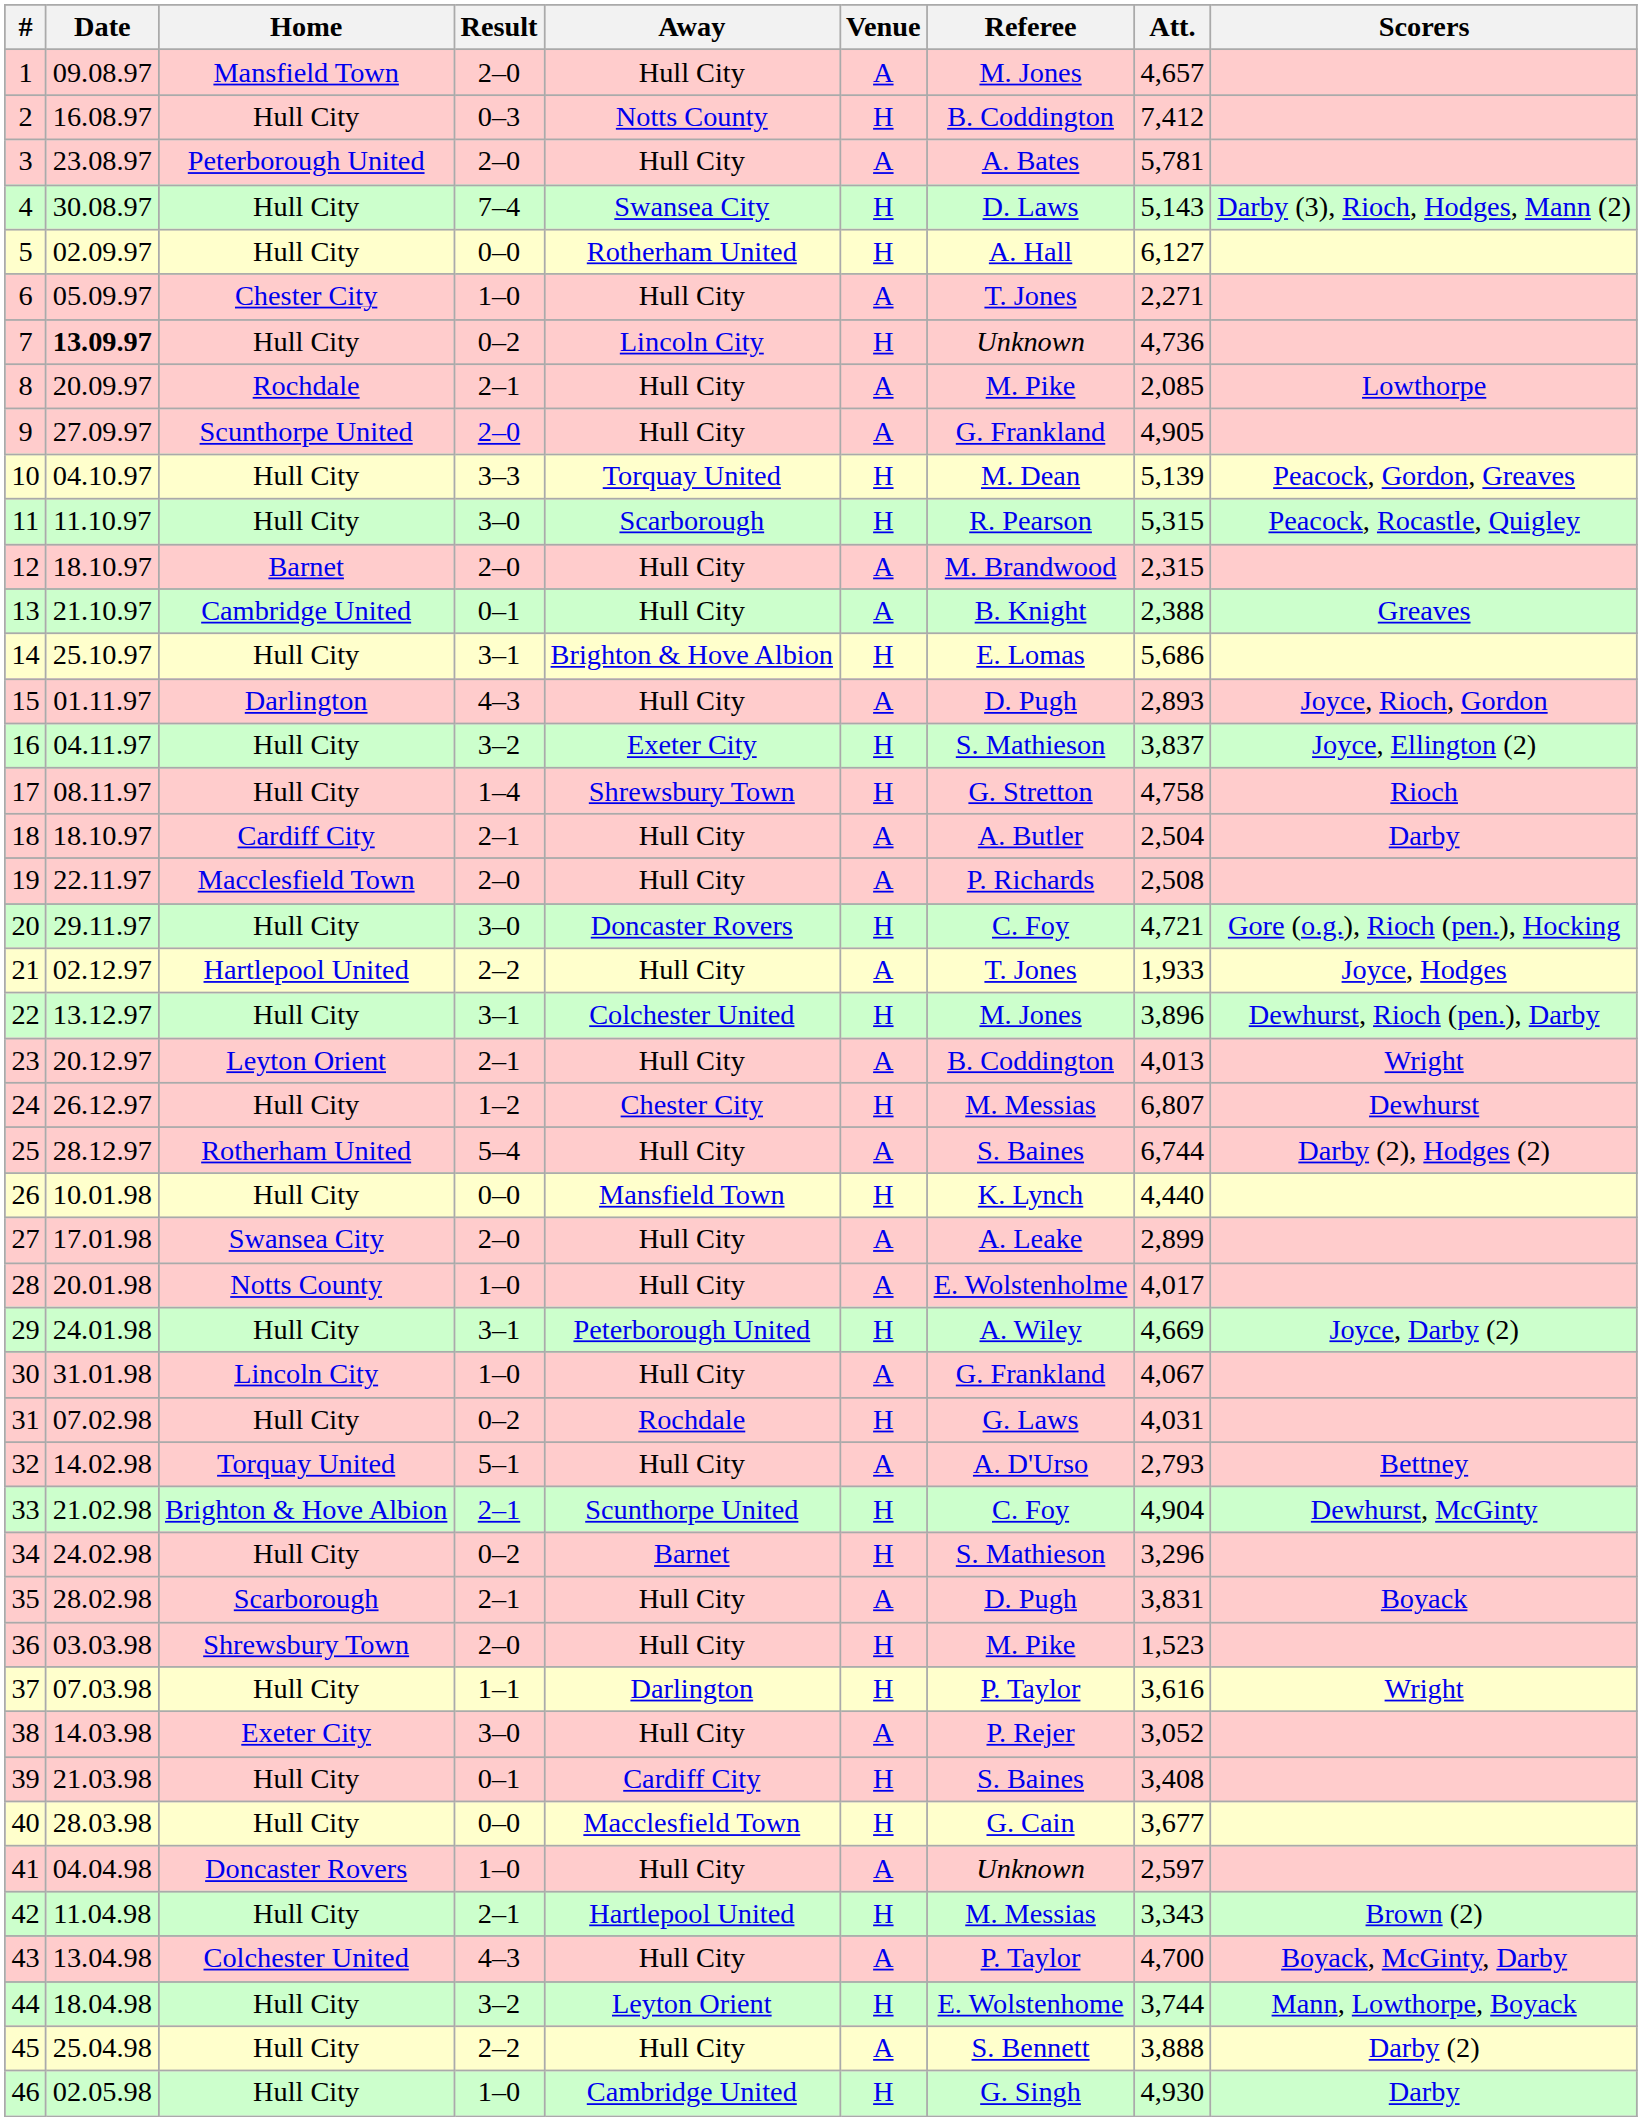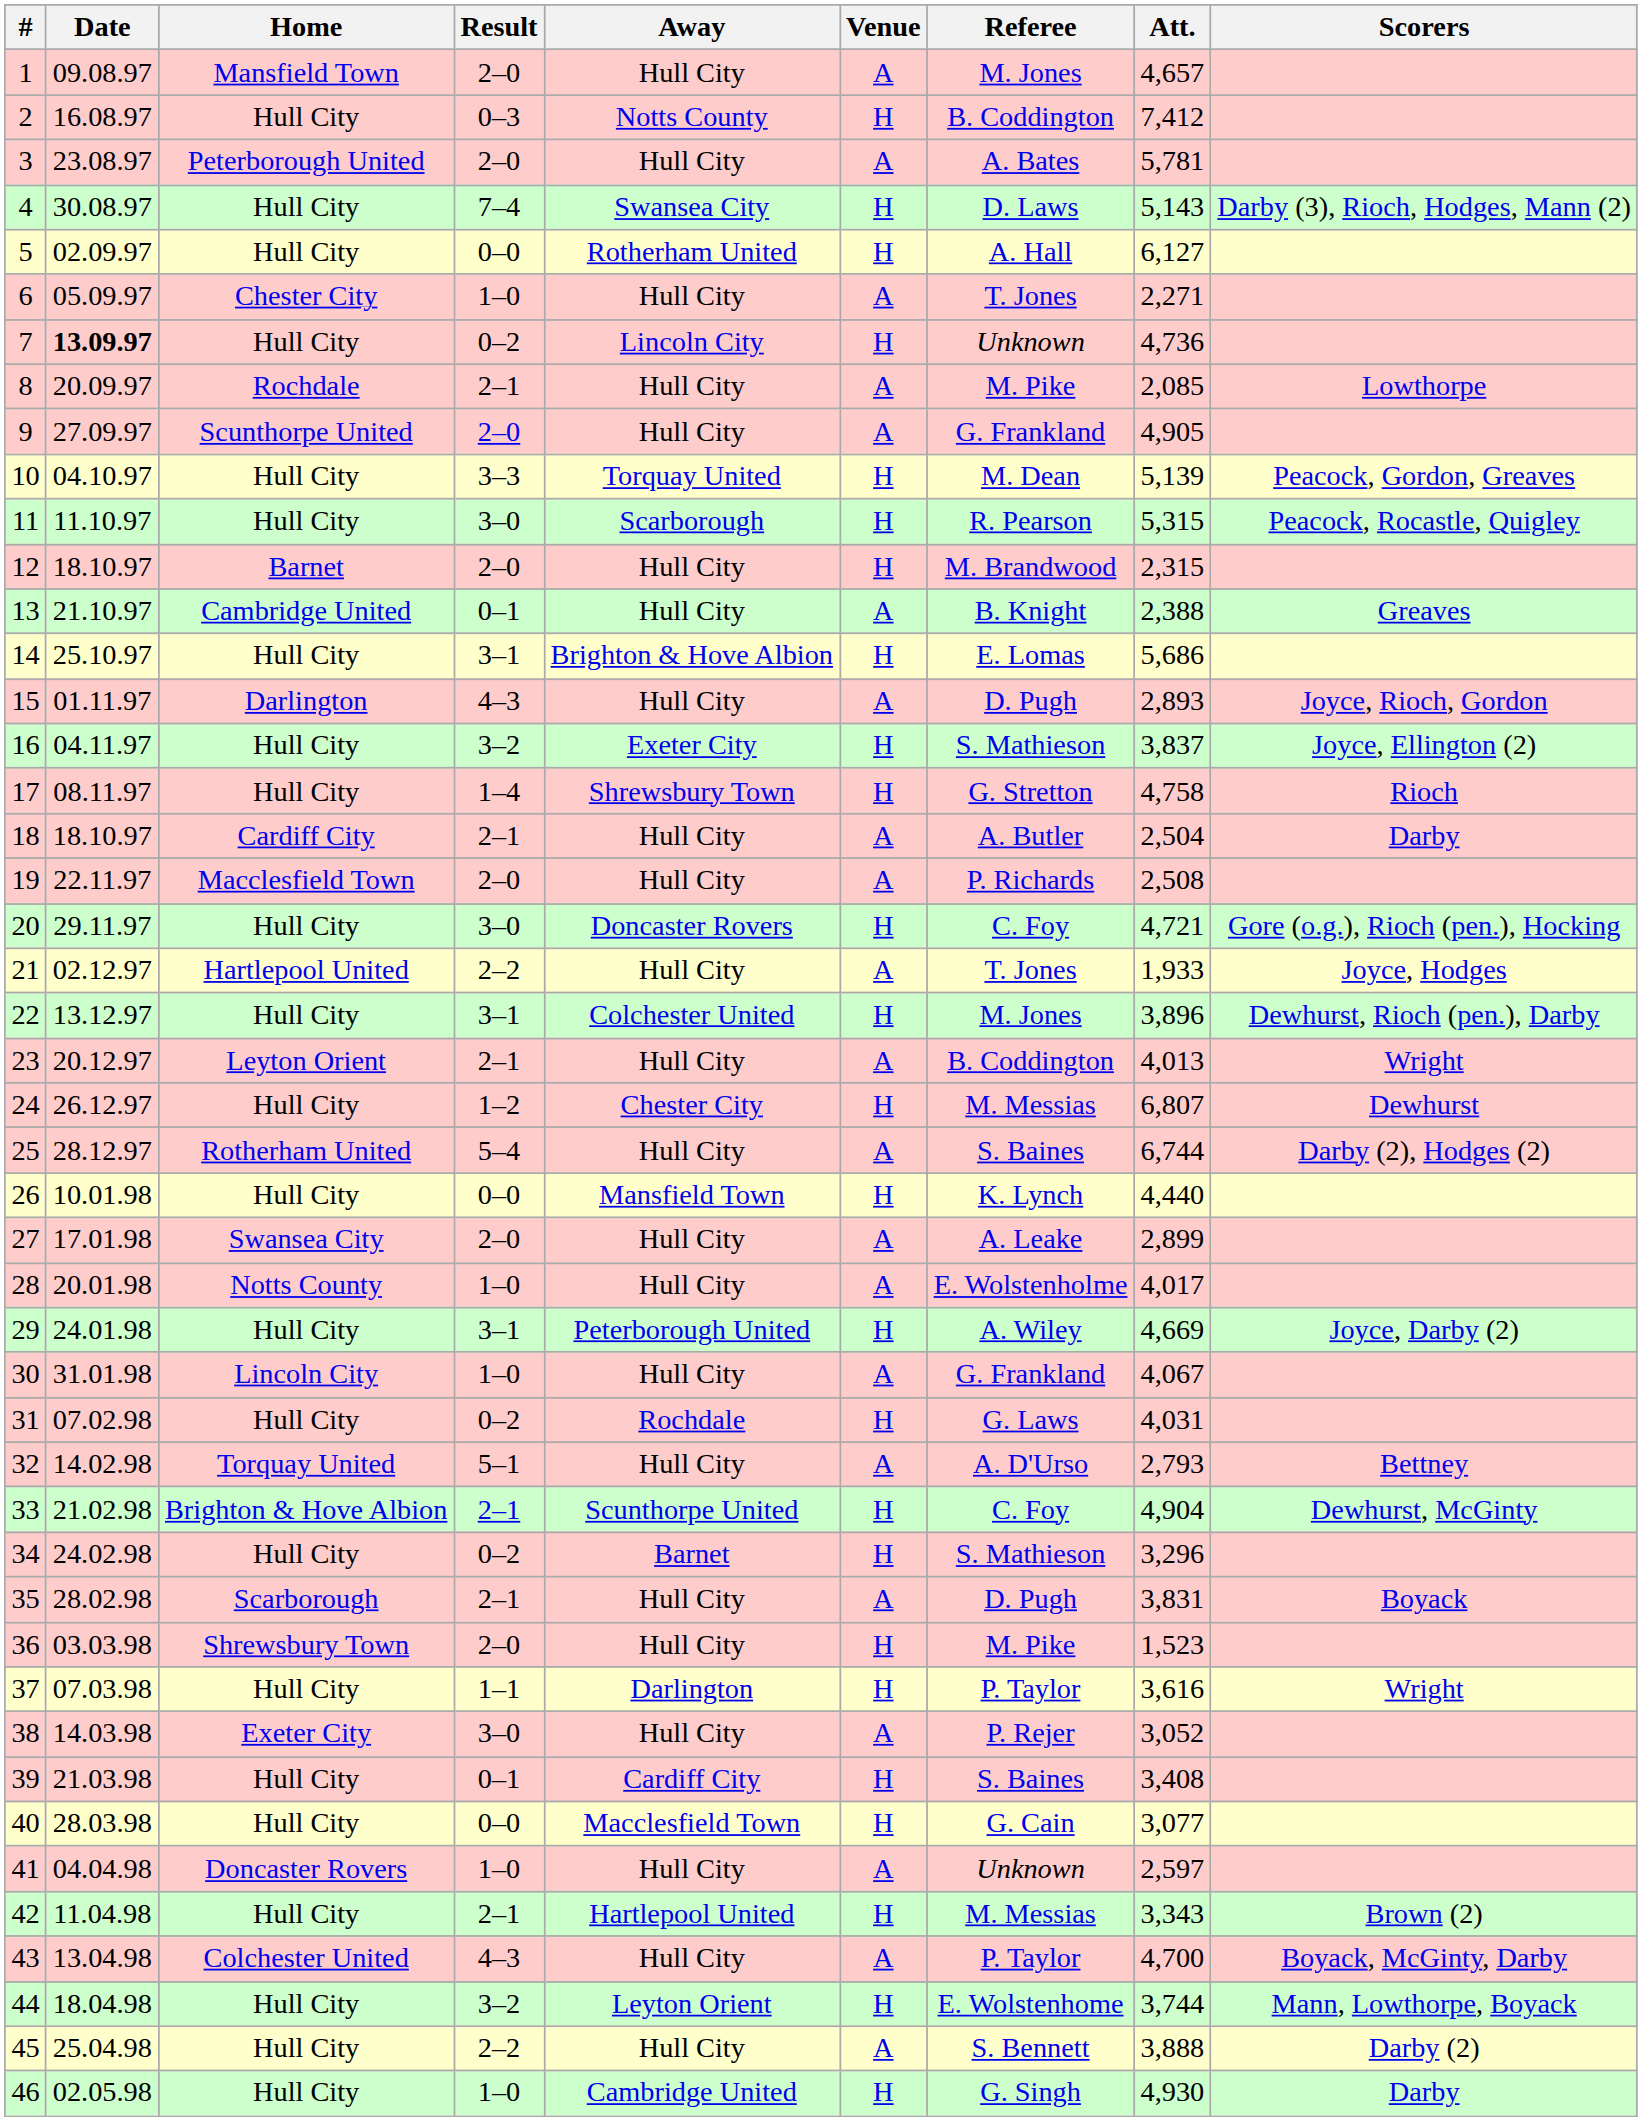12 | Venue: A -> H
40 | Att.: 3,677 -> 3,077
